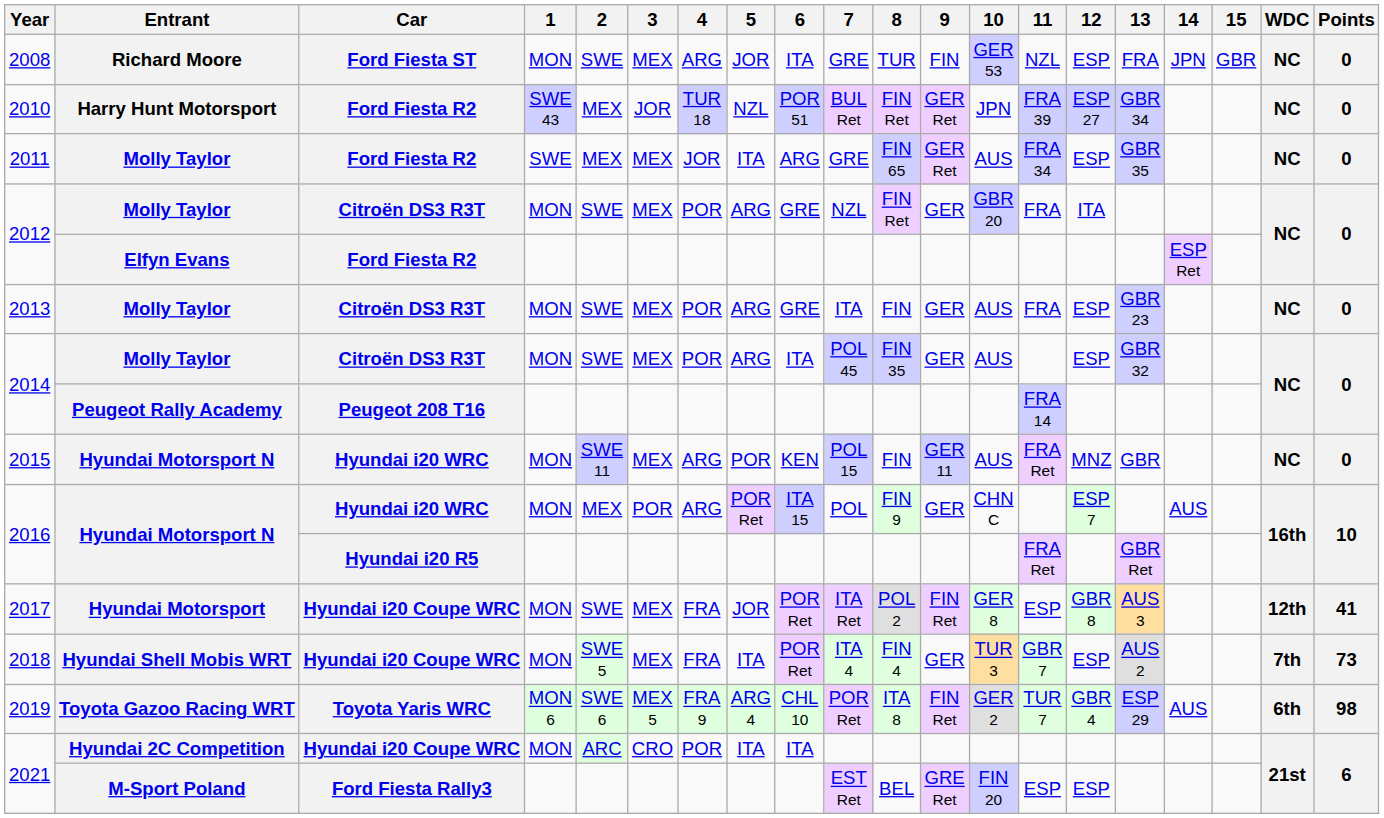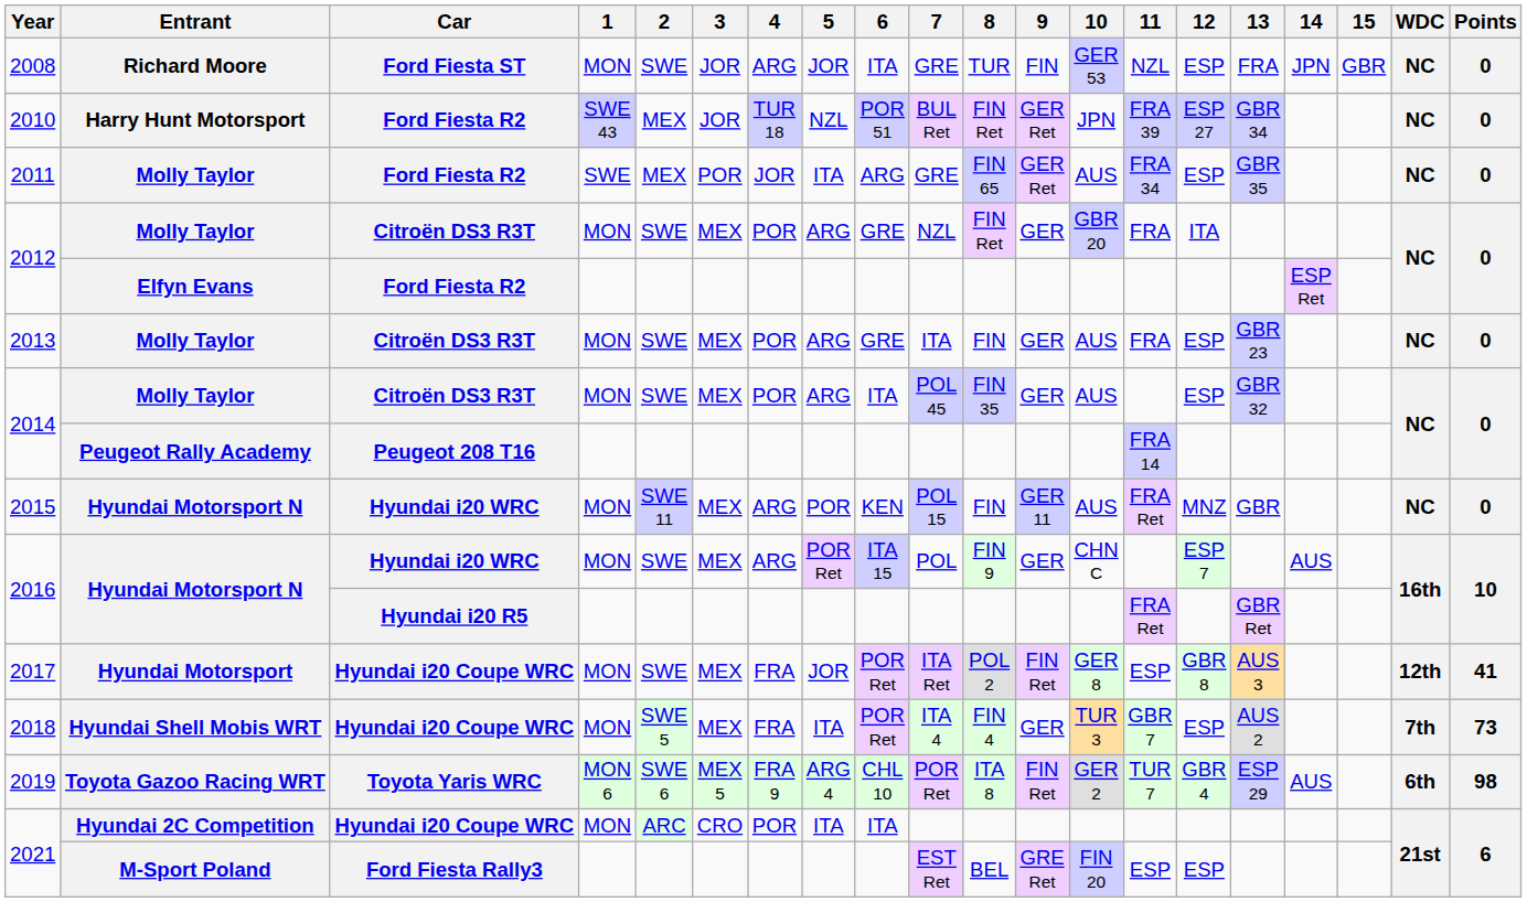2008 | 3: MEX -> JOR
2011 | 3: MEX -> POR
2016 / Hyundai i20 WRC | 2: MEX -> SWE
2016 / Hyundai i20 WRC | 3: POR -> MEX
